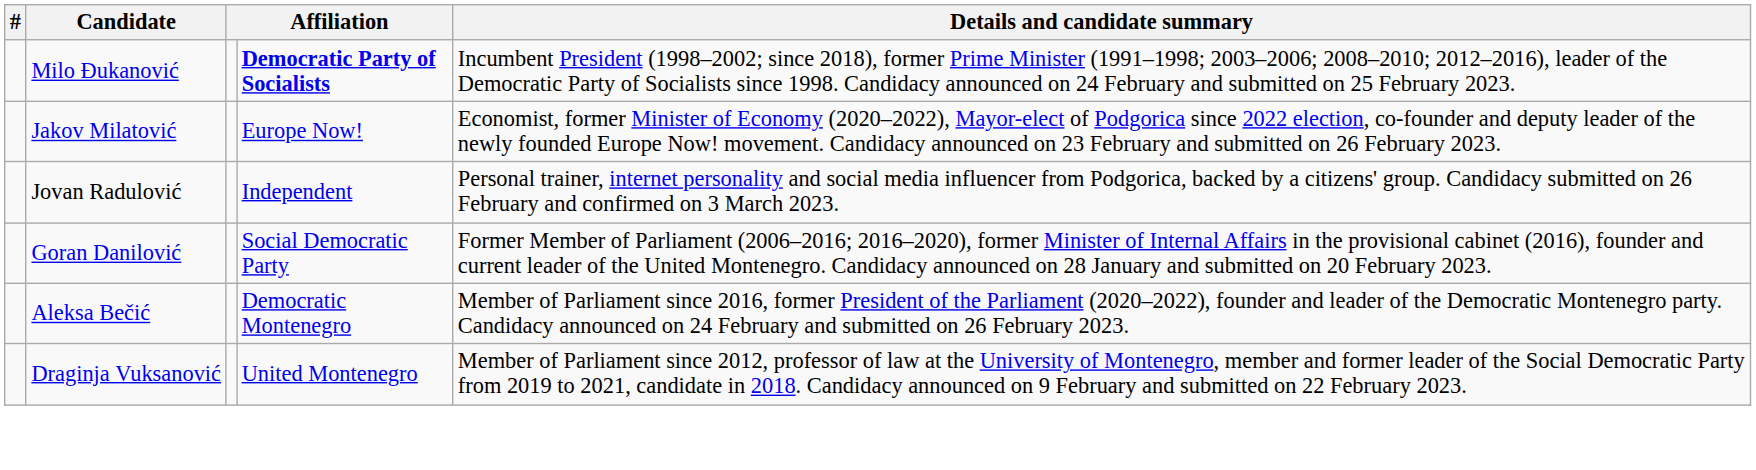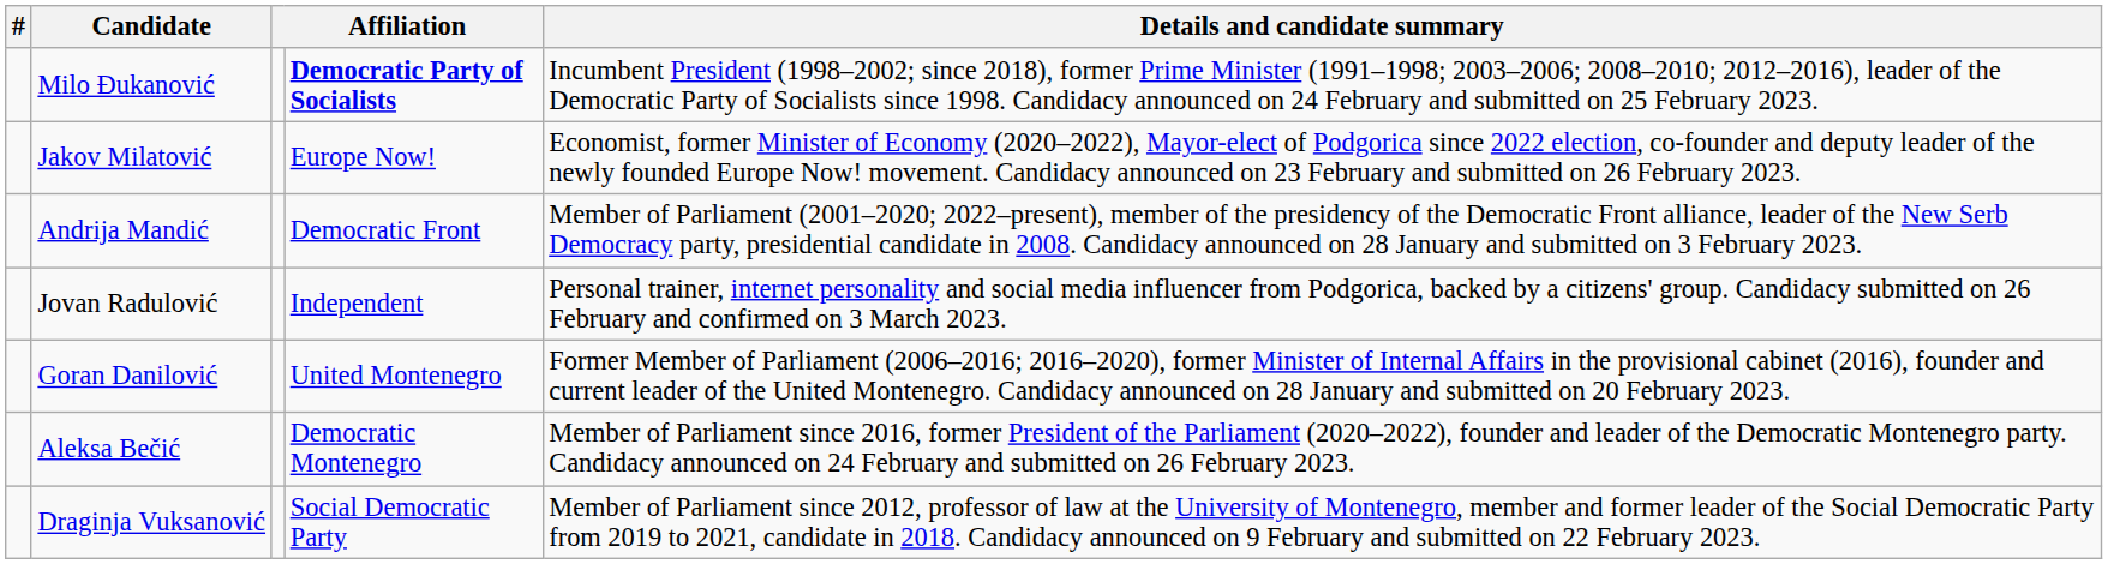+ row: Andrija Mandić | Democratic Front | Member of Parliament (2001–2020; 2022–present), member of the presidency of the Democratic Front alliance, leader of the New Serb Democracy party, presidential candidate in 2008. Candidacy announced on 28 January and submitted on 3 February 2023.
Goran Danilović | column 4: Social Democratic Party -> United Montenegro
Draginja Vuksanović | column 4: United Montenegro -> Social Democratic Party
